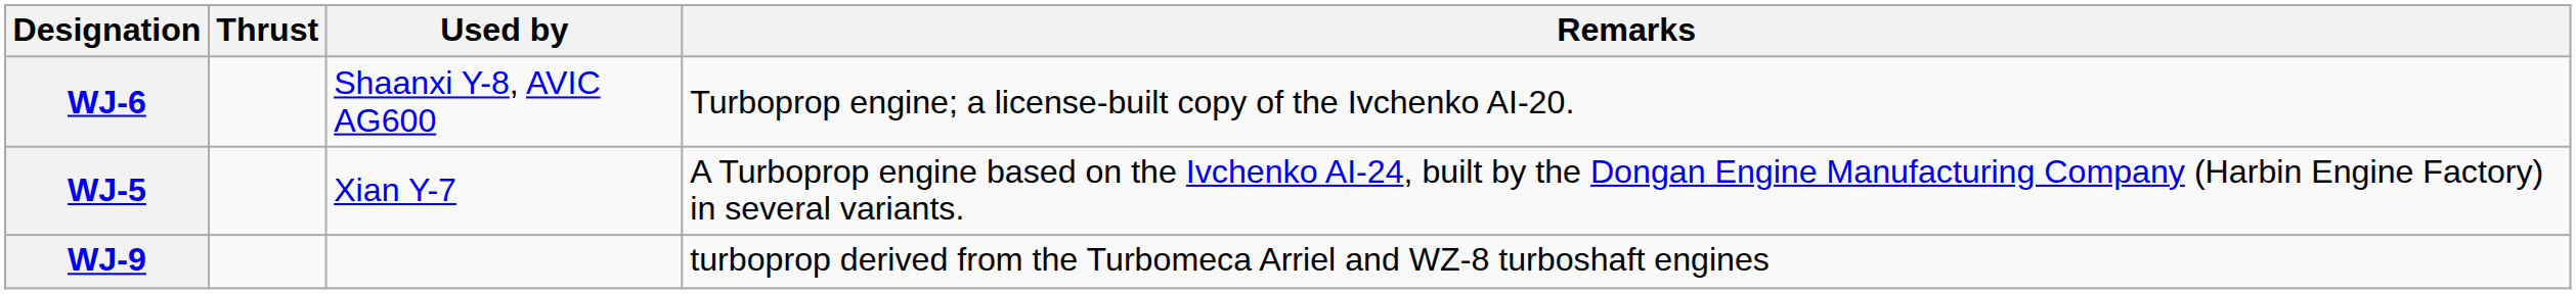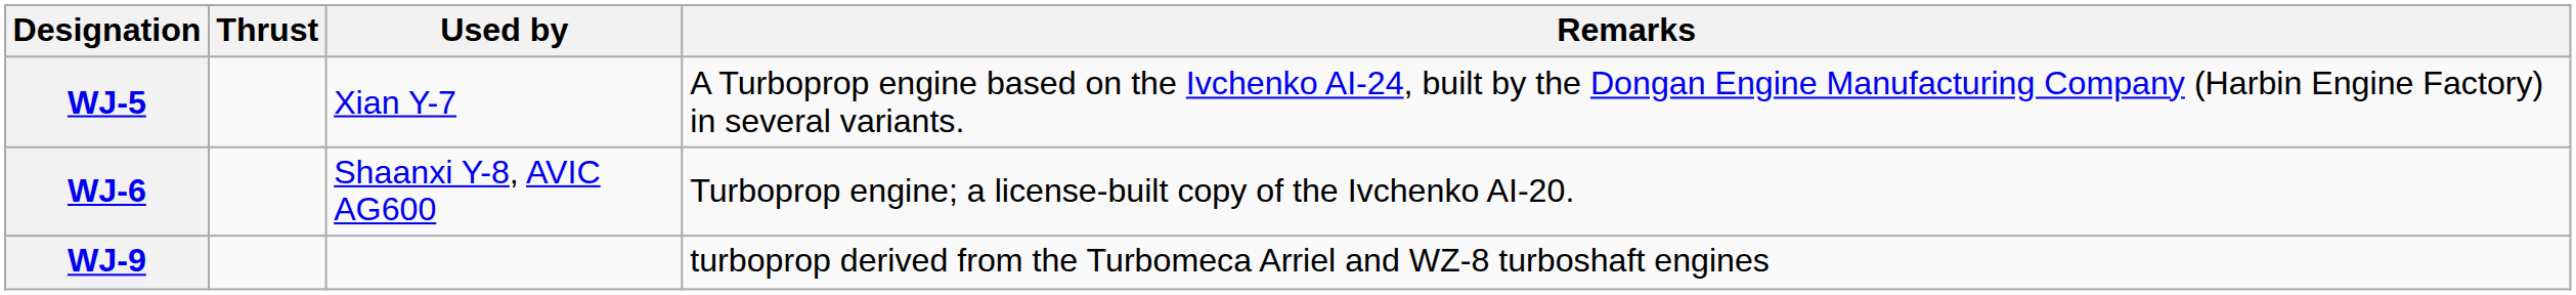rows swapped: WJ-5 <-> WJ-6
